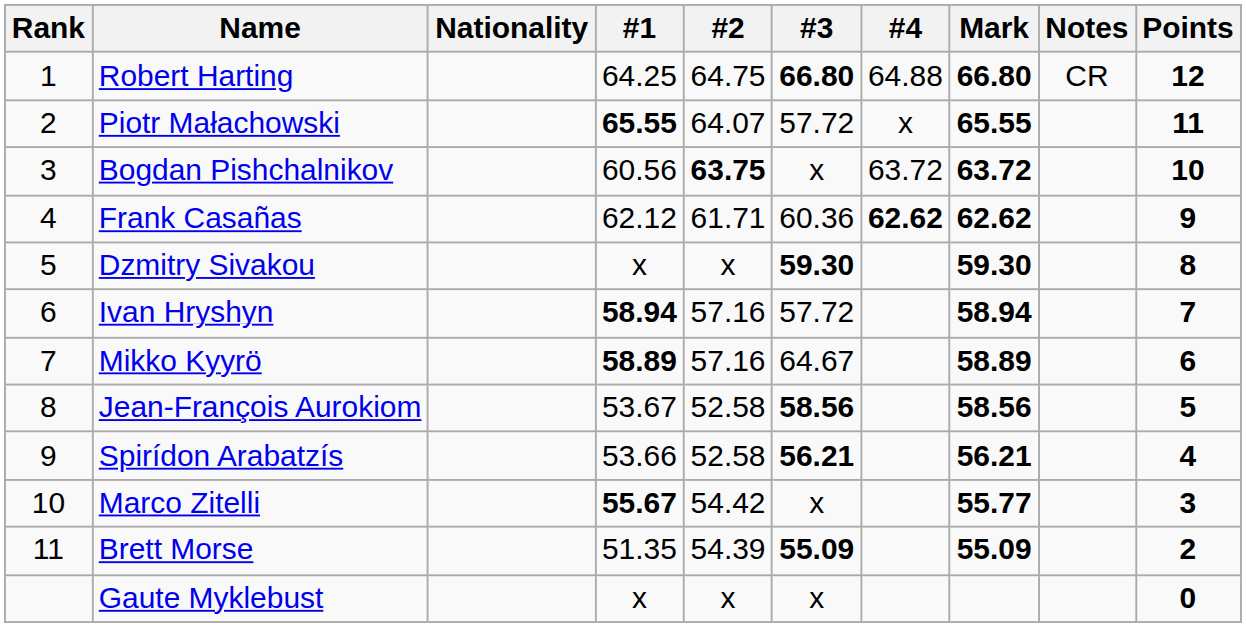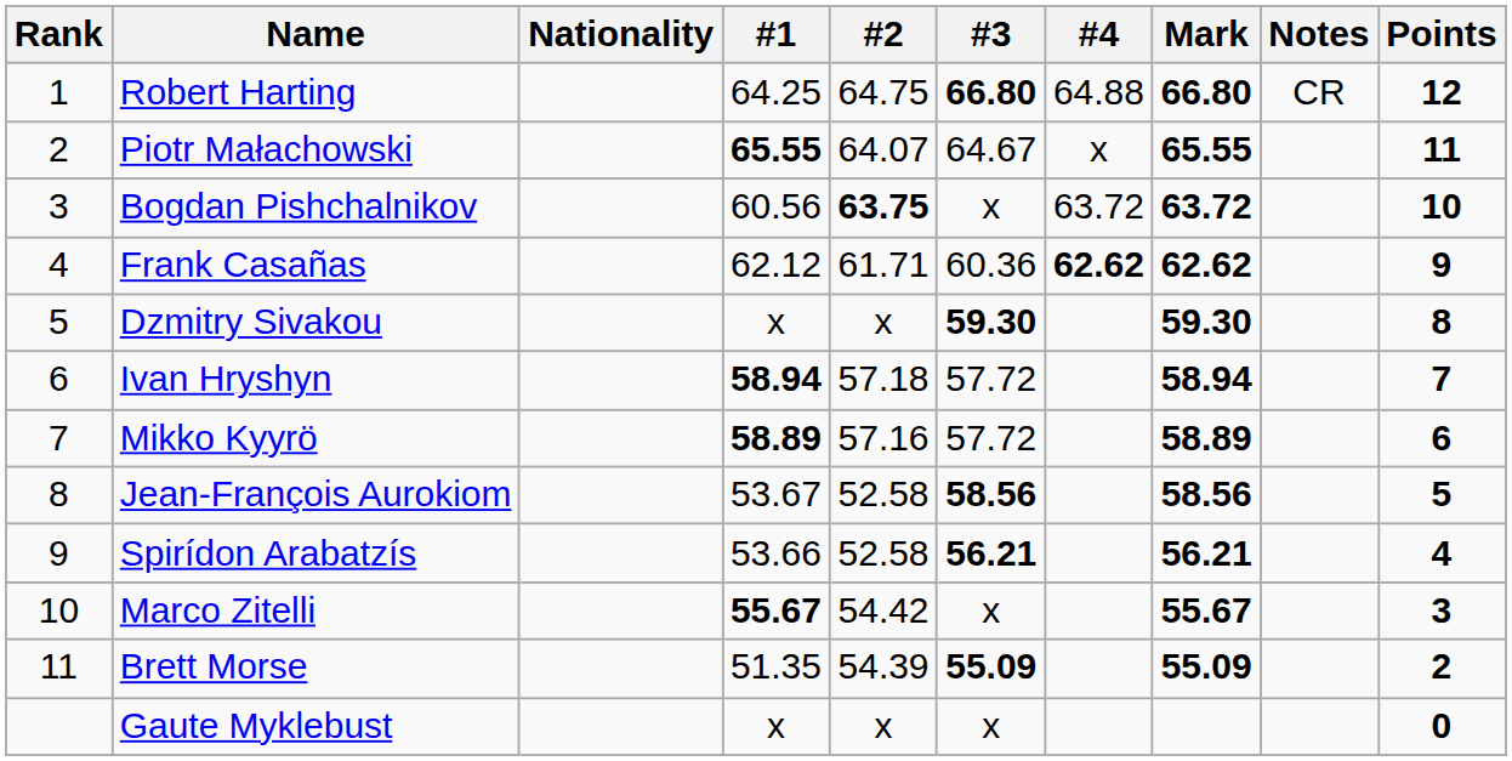Piotr Małachowski | #3: 57.72 -> 64.67
Ivan Hryshyn | #2: 57.16 -> 57.18
Mikko Kyyrö | #3: 64.67 -> 57.72
Marco Zitelli | Mark: 55.77 -> 55.67
